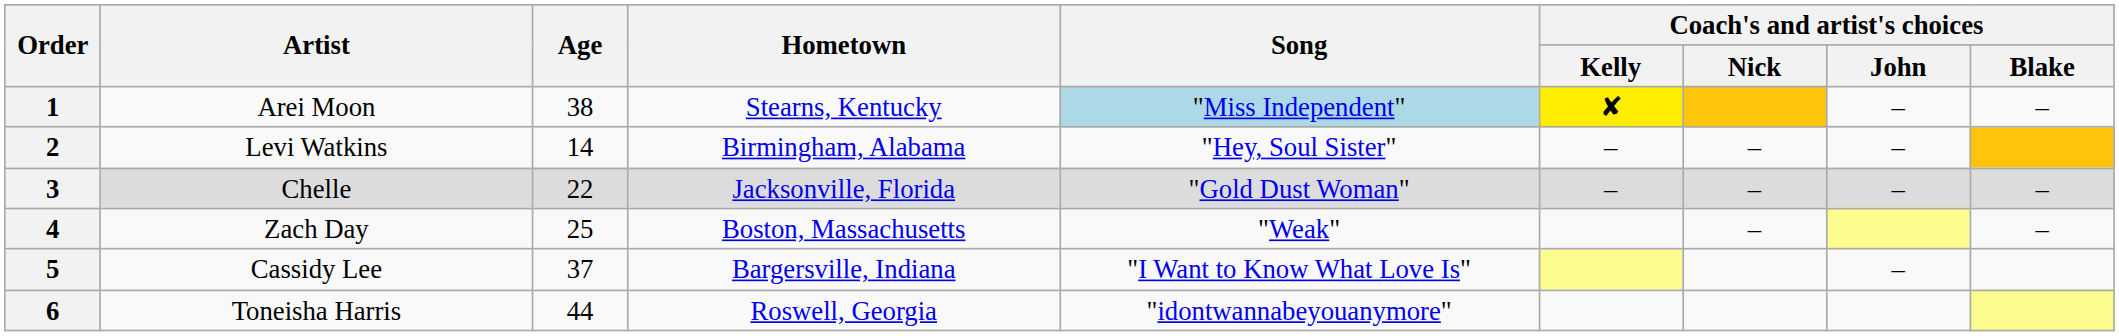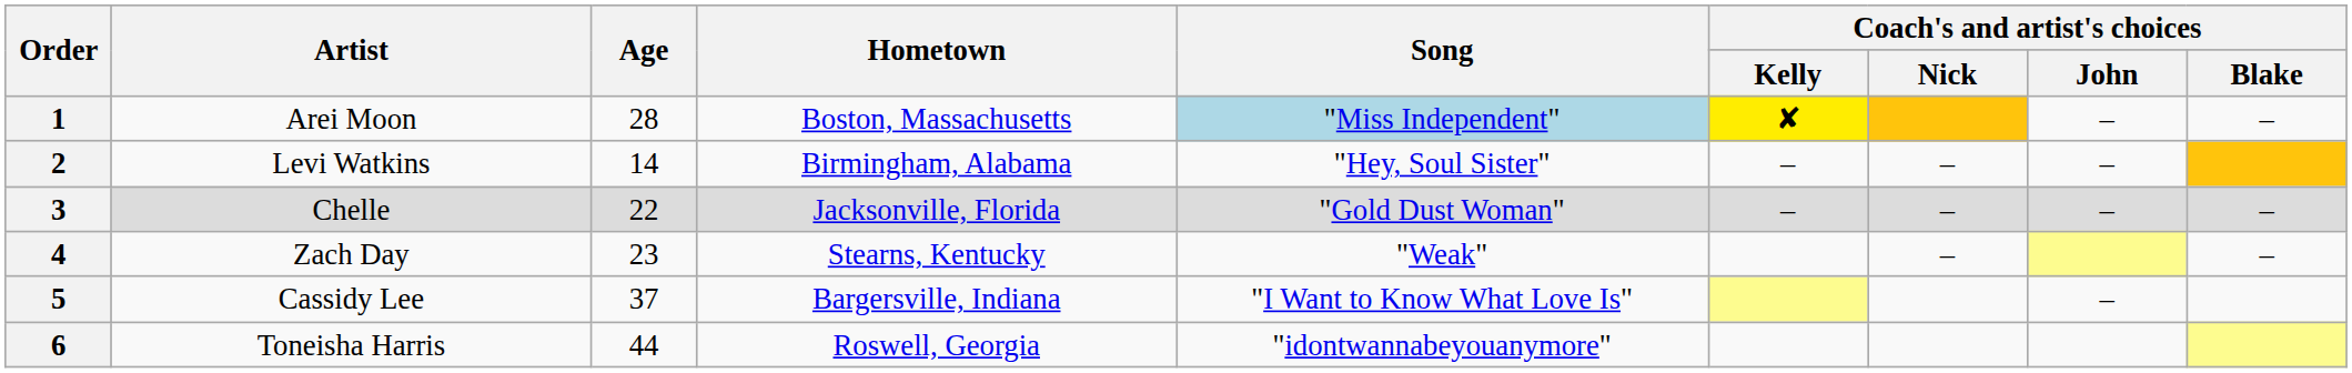1 | Age: 38 -> 28
1 | Hometown: Stearns, Kentucky -> Boston, Massachusetts
4 | Age: 25 -> 23
4 | Hometown: Boston, Massachusetts -> Stearns, Kentucky
